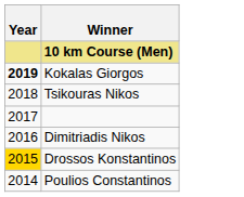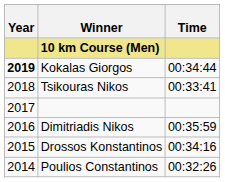+ column: Time | 00:34:44 | 00:33:41 | 00:35:59 | 00:34:16 | 00:32:26
Drossos Konstantinos | Year: gold background -> no background
